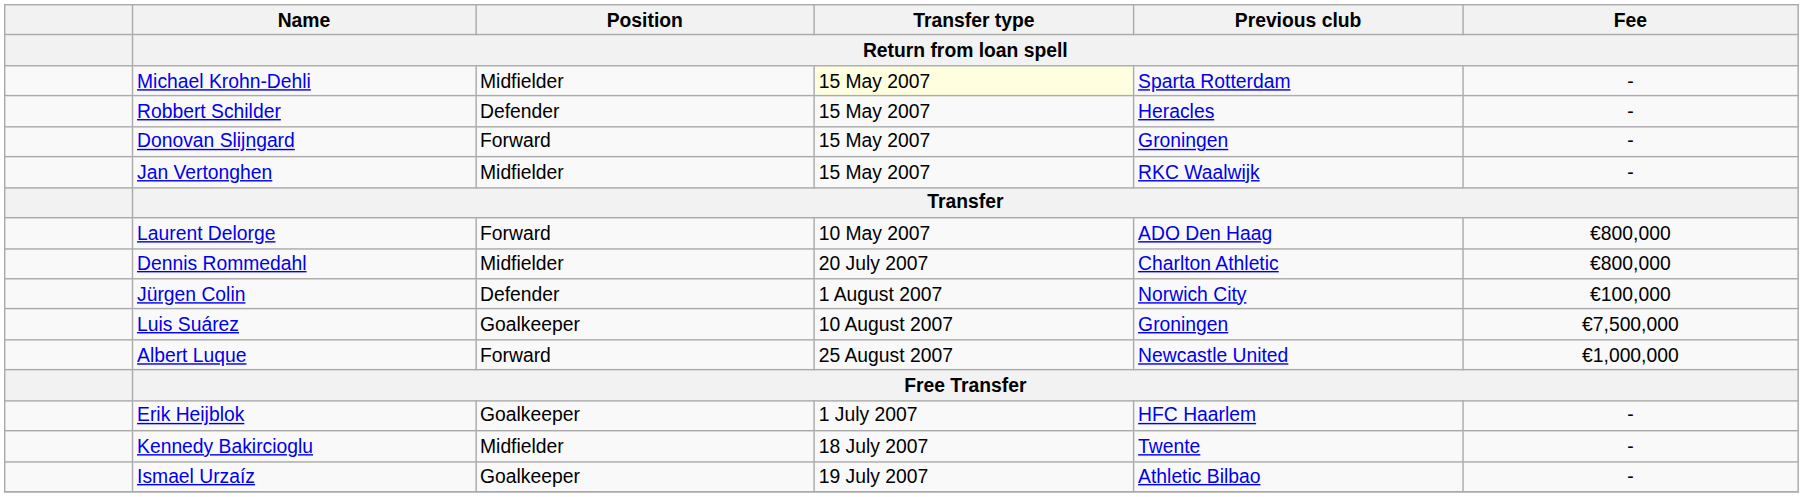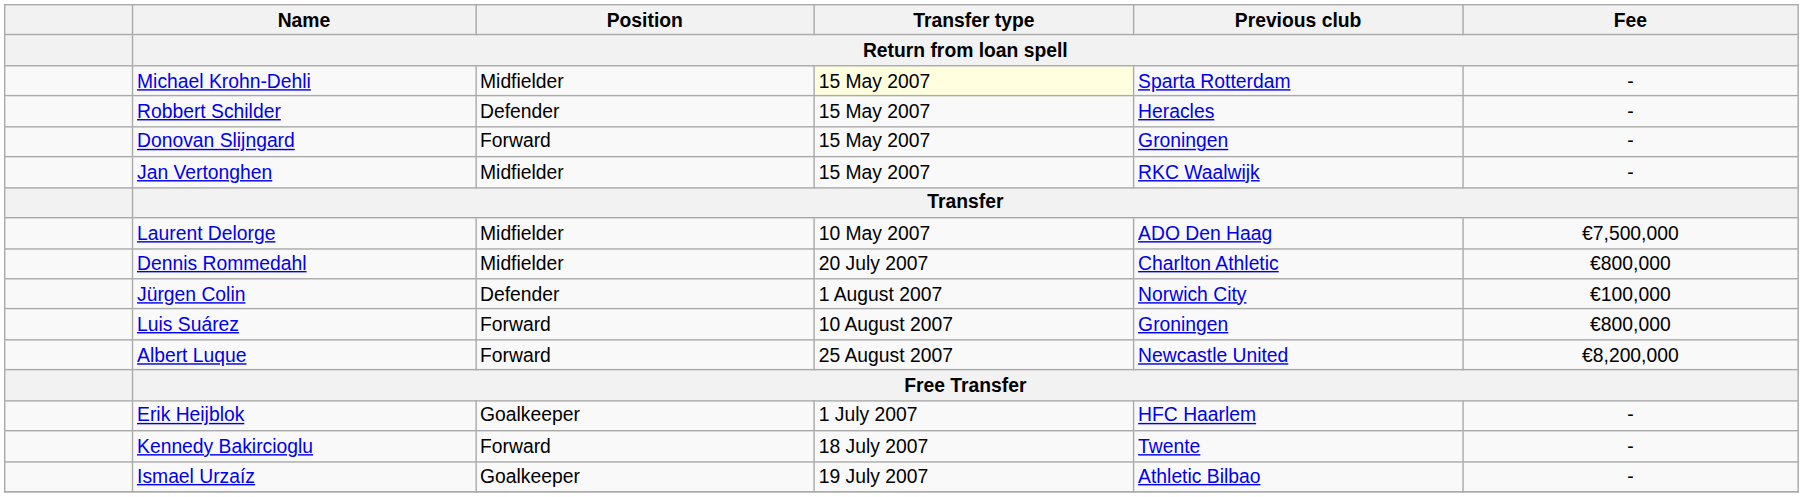Laurent Delorge | Position / Return from loan spell: Forward -> Midfielder
Laurent Delorge | Fee / Return from loan spell: €800,000 -> €7,500,000
Luis Suárez | Position / Return from loan spell: Goalkeeper -> Forward
Luis Suárez | Fee / Return from loan spell: €7,500,000 -> €800,000
Albert Luque | Fee / Return from loan spell: €1,000,000 -> €8,200,000
Kennedy Bakircioglu | Position / Return from loan spell: Midfielder -> Forward
